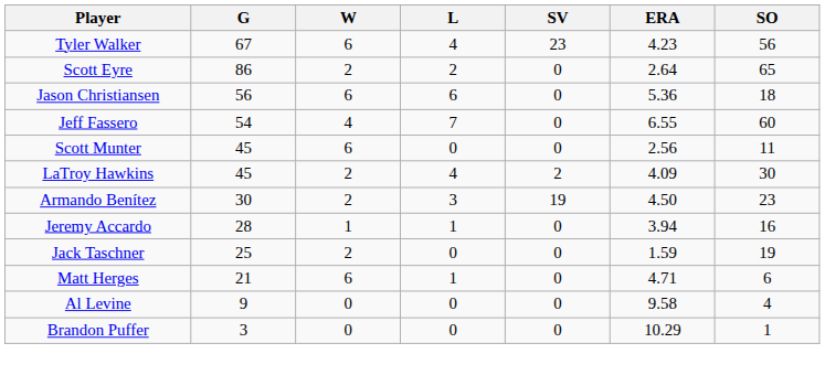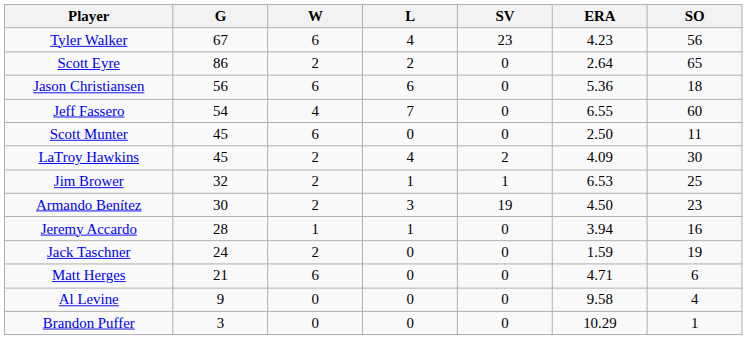Scott Munter | ERA: 2.56 -> 2.50
+ row: Jim Brower | 32 | 2 | 1 | 1 | 6.53 | 25
Jack Taschner | G: 25 -> 24
Matt Herges | L: 1 -> 0
